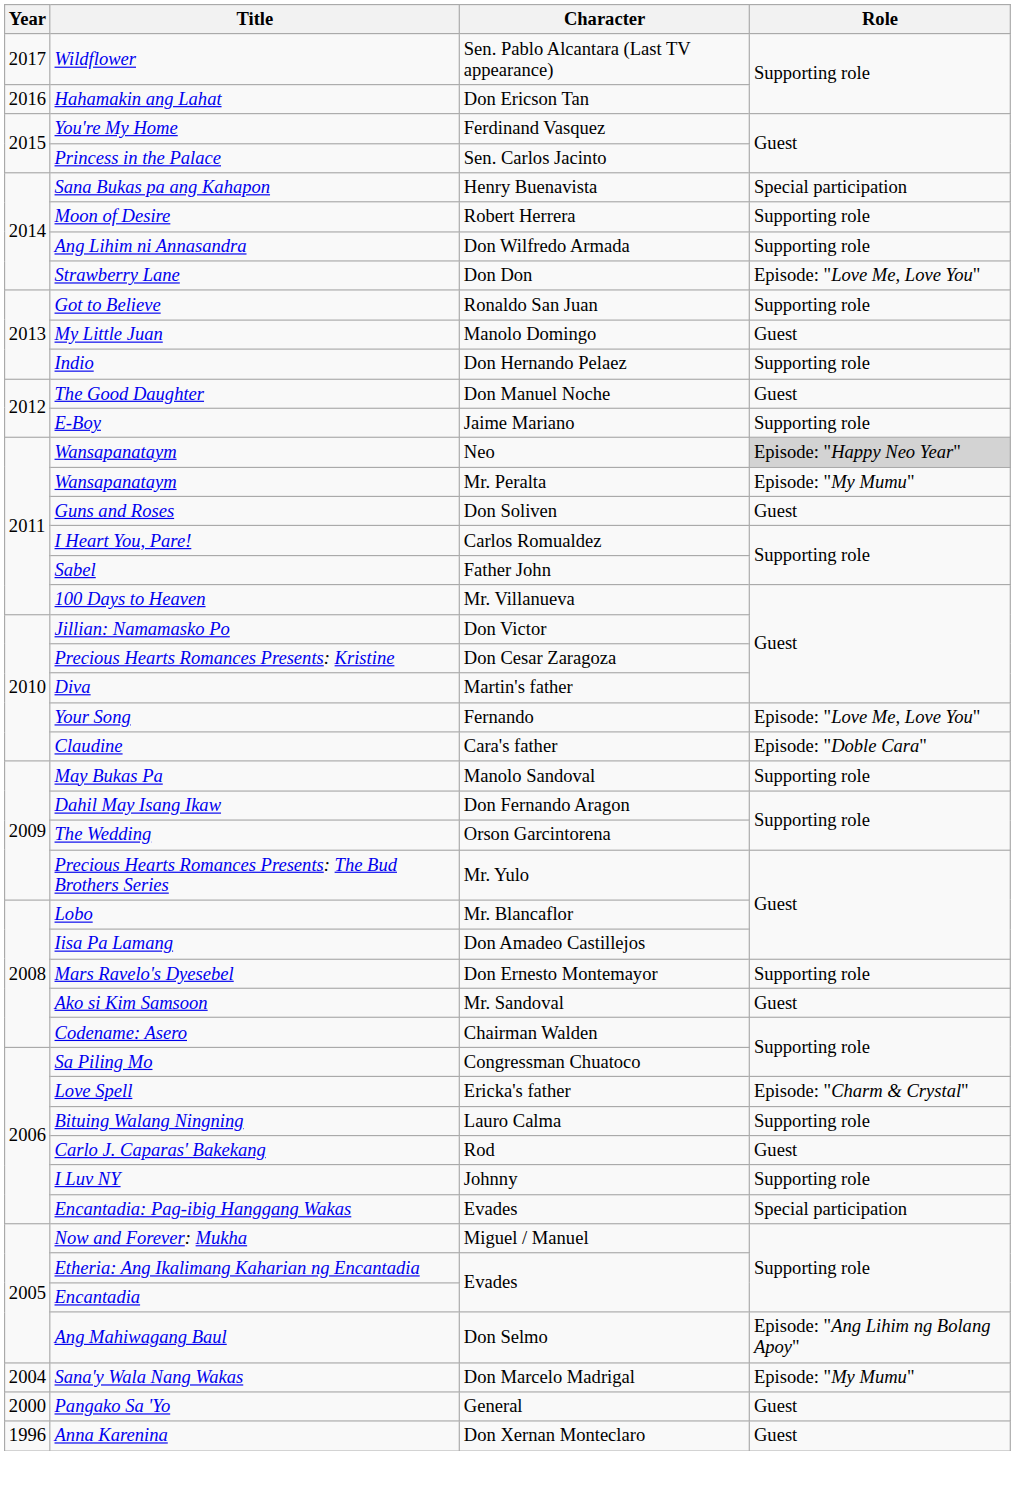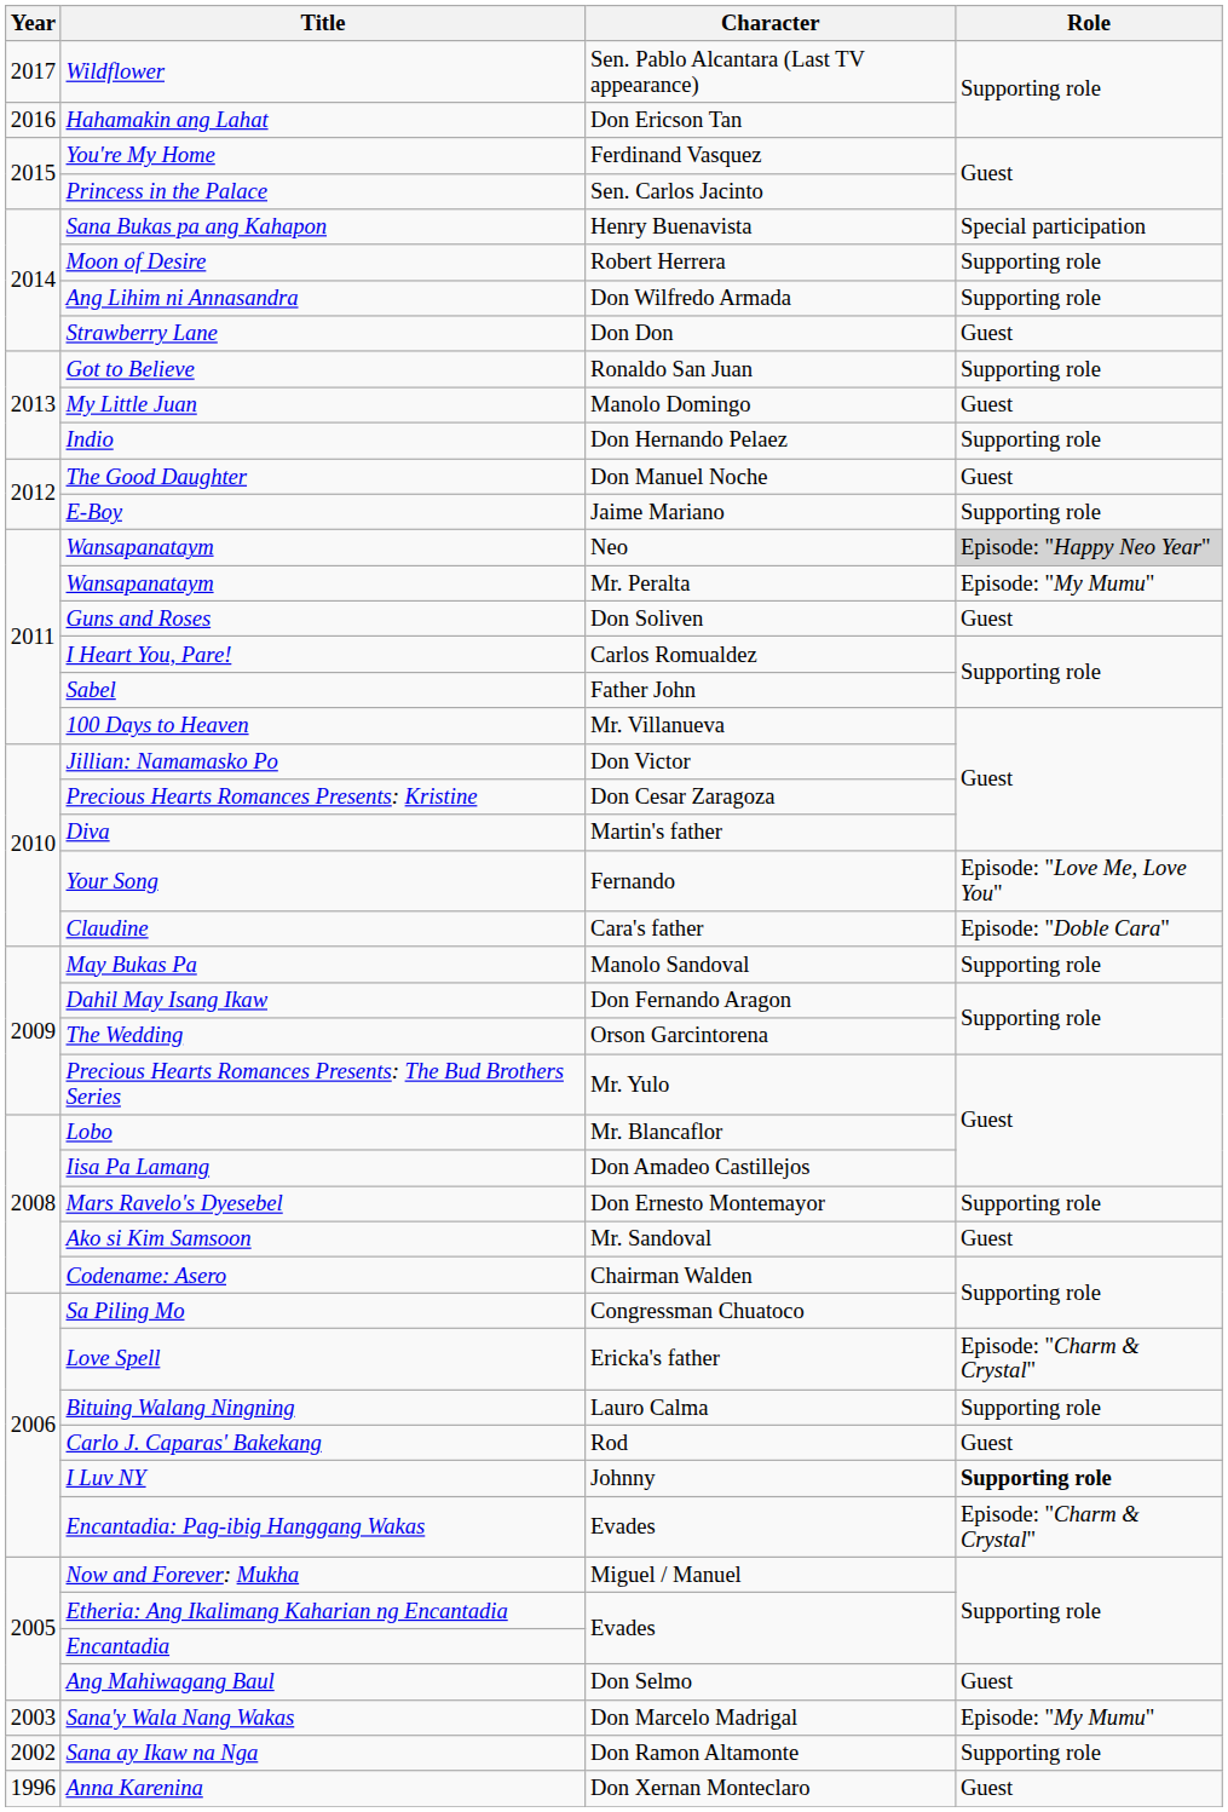Strawberry Lane | Role: Episode: "Love Me, Love You" -> Guest
I Luv NY | Role: normal -> bold
Encantadia: Pag-ibig Hanggang Wakas | Role: Special participation -> Episode: "Charm & Crystal"
Ang Mahiwagang Baul | Role: Episode: "Ang Lihim ng Bolang Apoy" -> Guest
Sana'y Wala Nang Wakas | Year: 2004 -> 2003
+ row: 2002 | Sana ay Ikaw na Nga | Don Ramon Altamonte | Supporting role
- row: 2000 | Pangako Sa 'Yo | General | Guest
